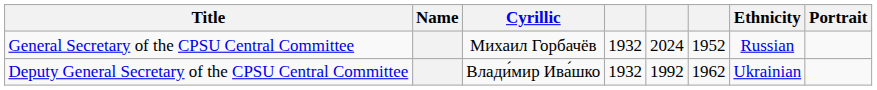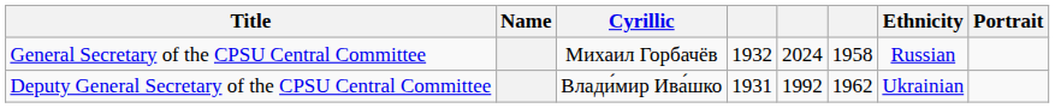General Secretary of the CPSU Central Committee | column 6: 1952 -> 1958
Deputy General Secretary of the CPSU Central Committee | column 4: 1932 -> 1931
